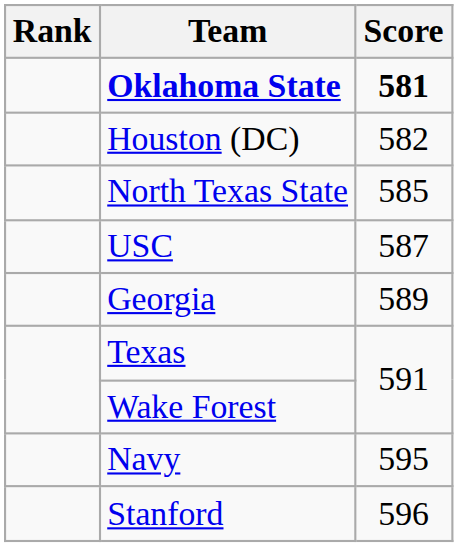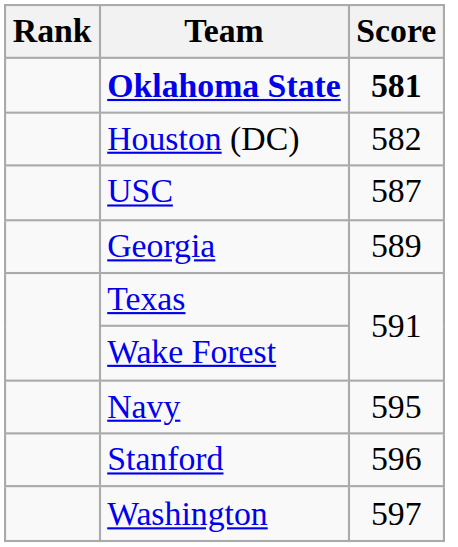- row: North Texas State | 585
+ row: Washington | 597
